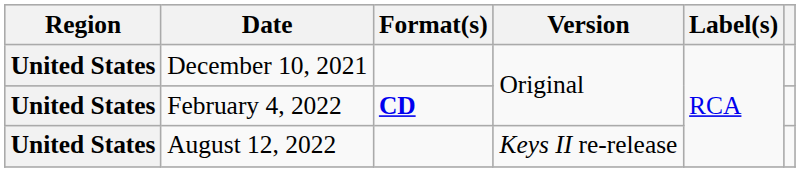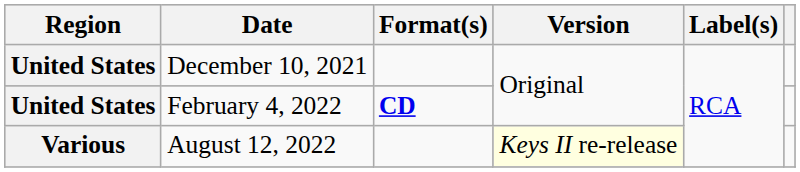August 12, 2022 | Region: United States -> Various
August 12, 2022 | Version: no background -> lightyellow background
